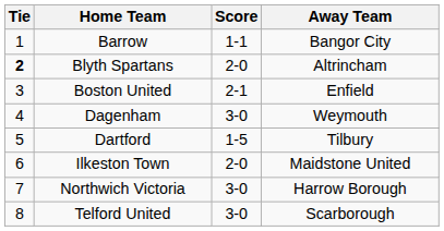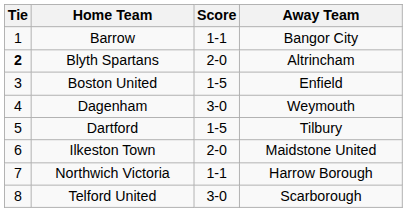Boston United | Score: 2-1 -> 1-5
Northwich Victoria | Score: 3-0 -> 1-1
